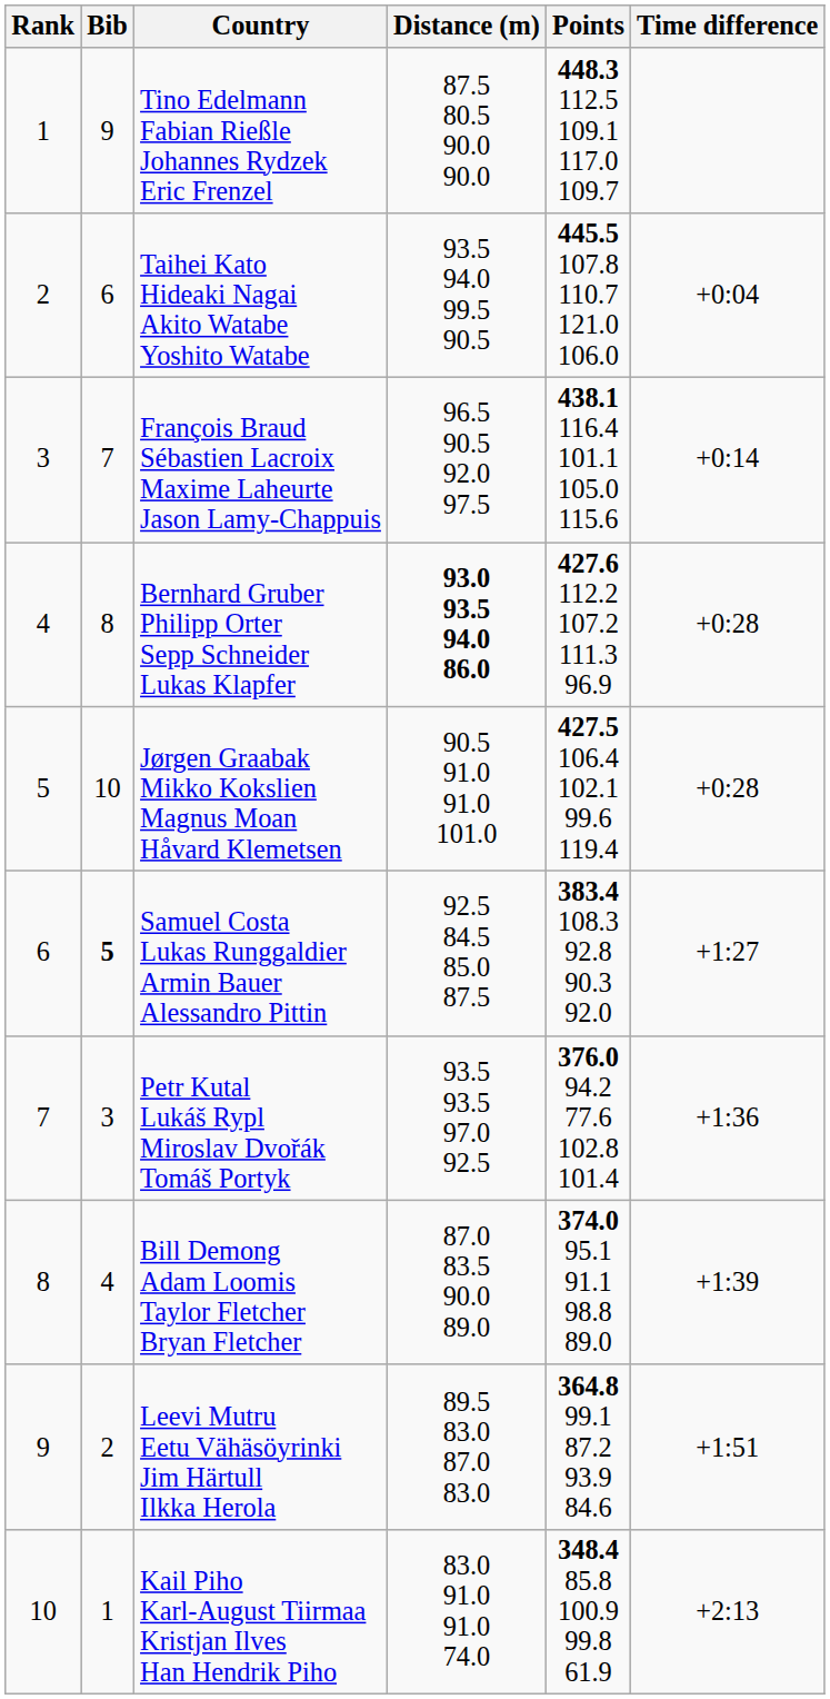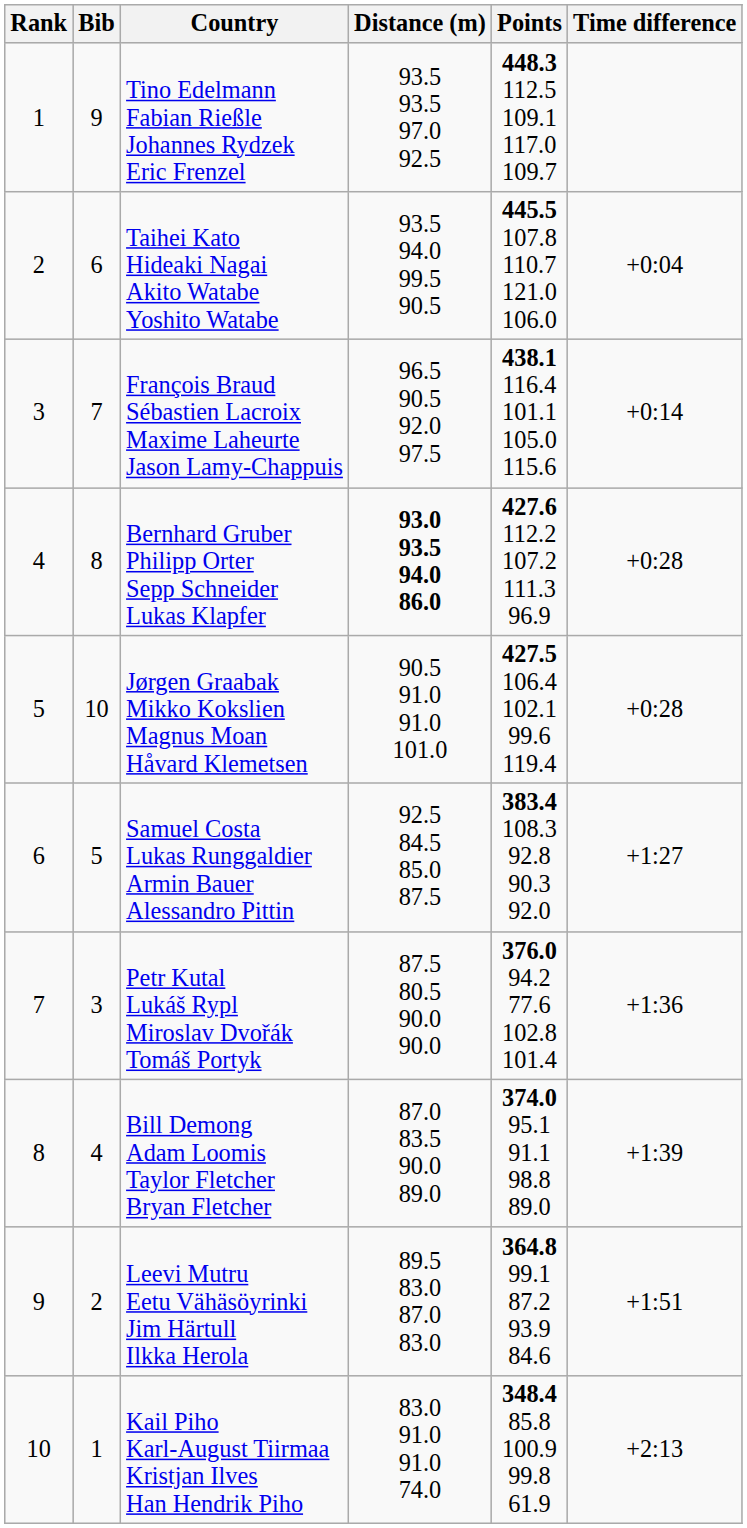Tino Edelmann Fabian Rießle Johannes Rydzek Eric Frenzel | Distance (m): 87.5 80.5 90.0 90.0 -> 93.5 93.5 97.0 92.5
Samuel Costa Lukas Runggaldier Armin Bauer Alessandro Pittin | Bib: bold -> normal
Petr Kutal Lukáš Rypl Miroslav Dvořák Tomáš Portyk | Distance (m): 93.5 93.5 97.0 92.5 -> 87.5 80.5 90.0 90.0
